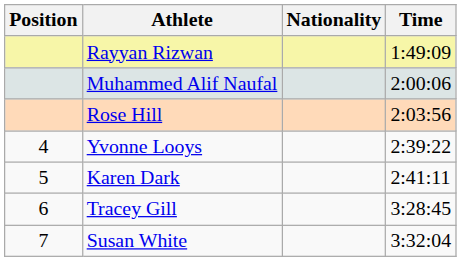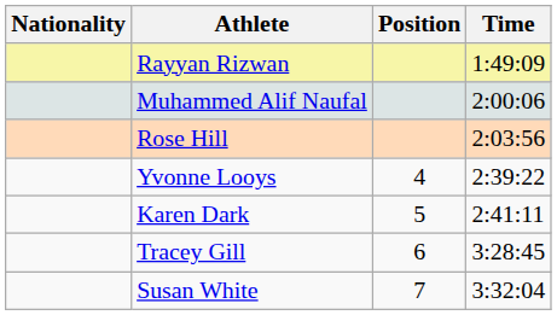columns swapped: Position <-> Nationality
